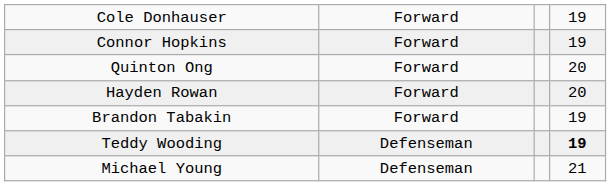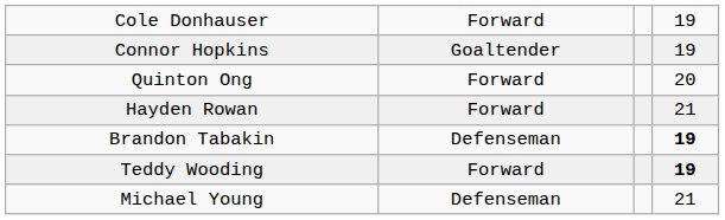Connor Hopkins | column 2: Forward -> Goaltender
Hayden Rowan | column 4: 20 -> 21
Brandon Tabakin | column 2: Forward -> Defenseman
Brandon Tabakin | column 4: normal -> bold
Teddy Wooding | column 2: Defenseman -> Forward
